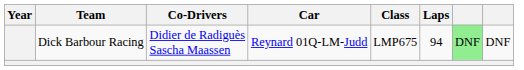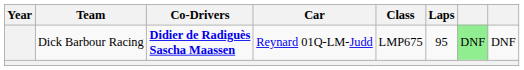Dick Barbour Racing | Co-Drivers: normal -> bold
Dick Barbour Racing | Laps: 94 -> 95
